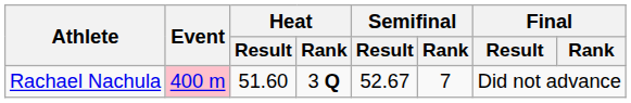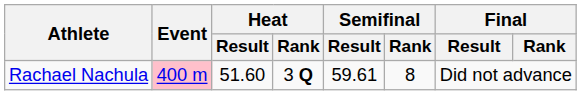Rachael Nachula | Semifinal / Result: 52.67 -> 59.61
Rachael Nachula | Semifinal / Rank: 7 -> 8
